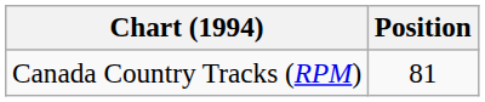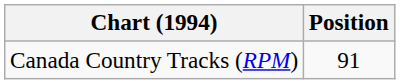Canada Country Tracks (RPM) | Position: 81 -> 91
